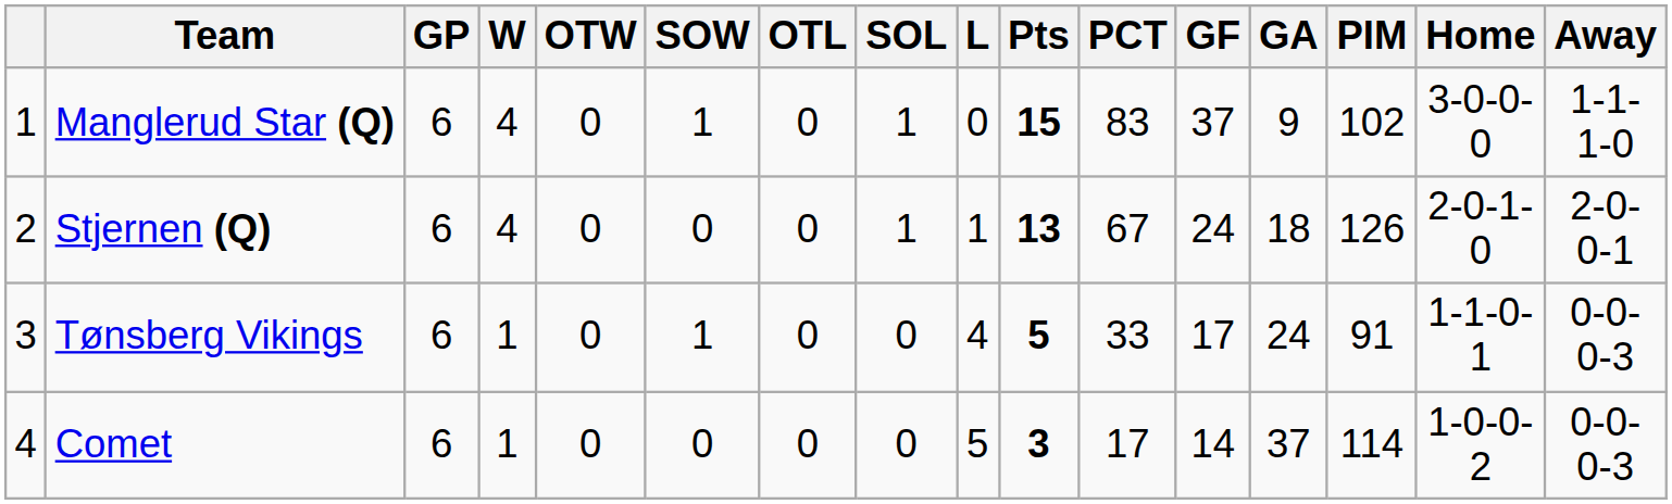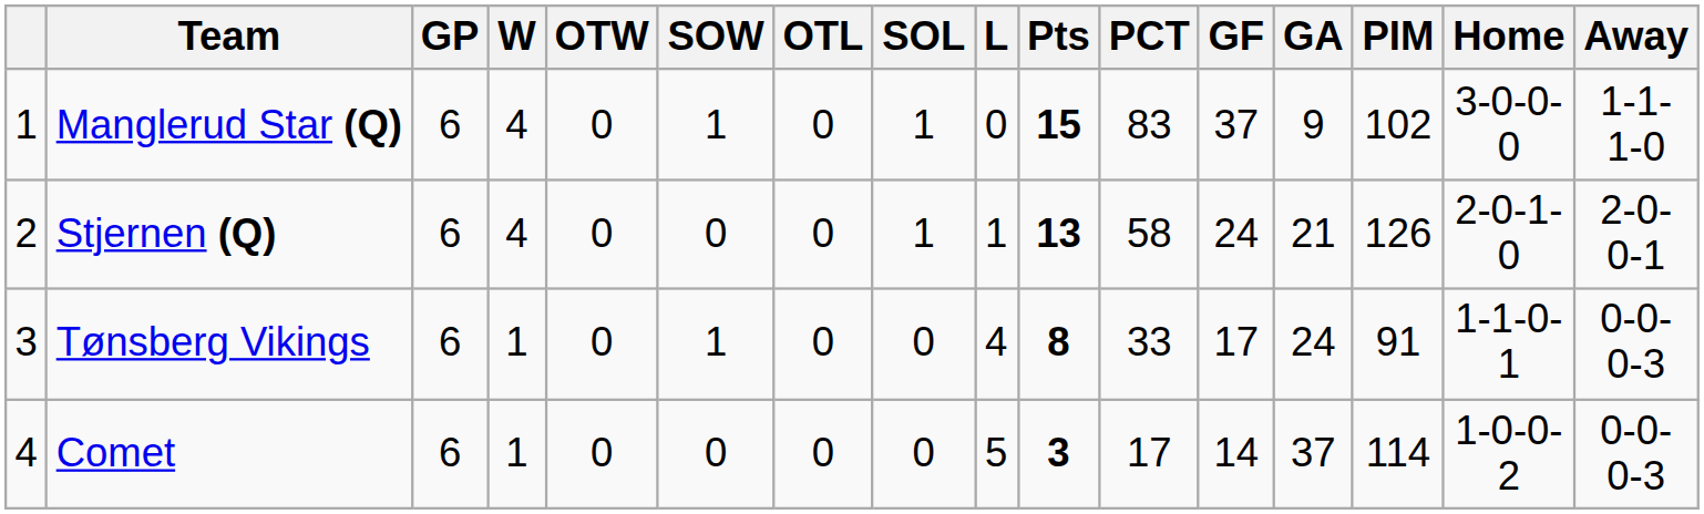Stjernen (Q) | PCT: 67 -> 58
Stjernen (Q) | GA: 18 -> 21
Tønsberg Vikings | Pts: 5 -> 8
